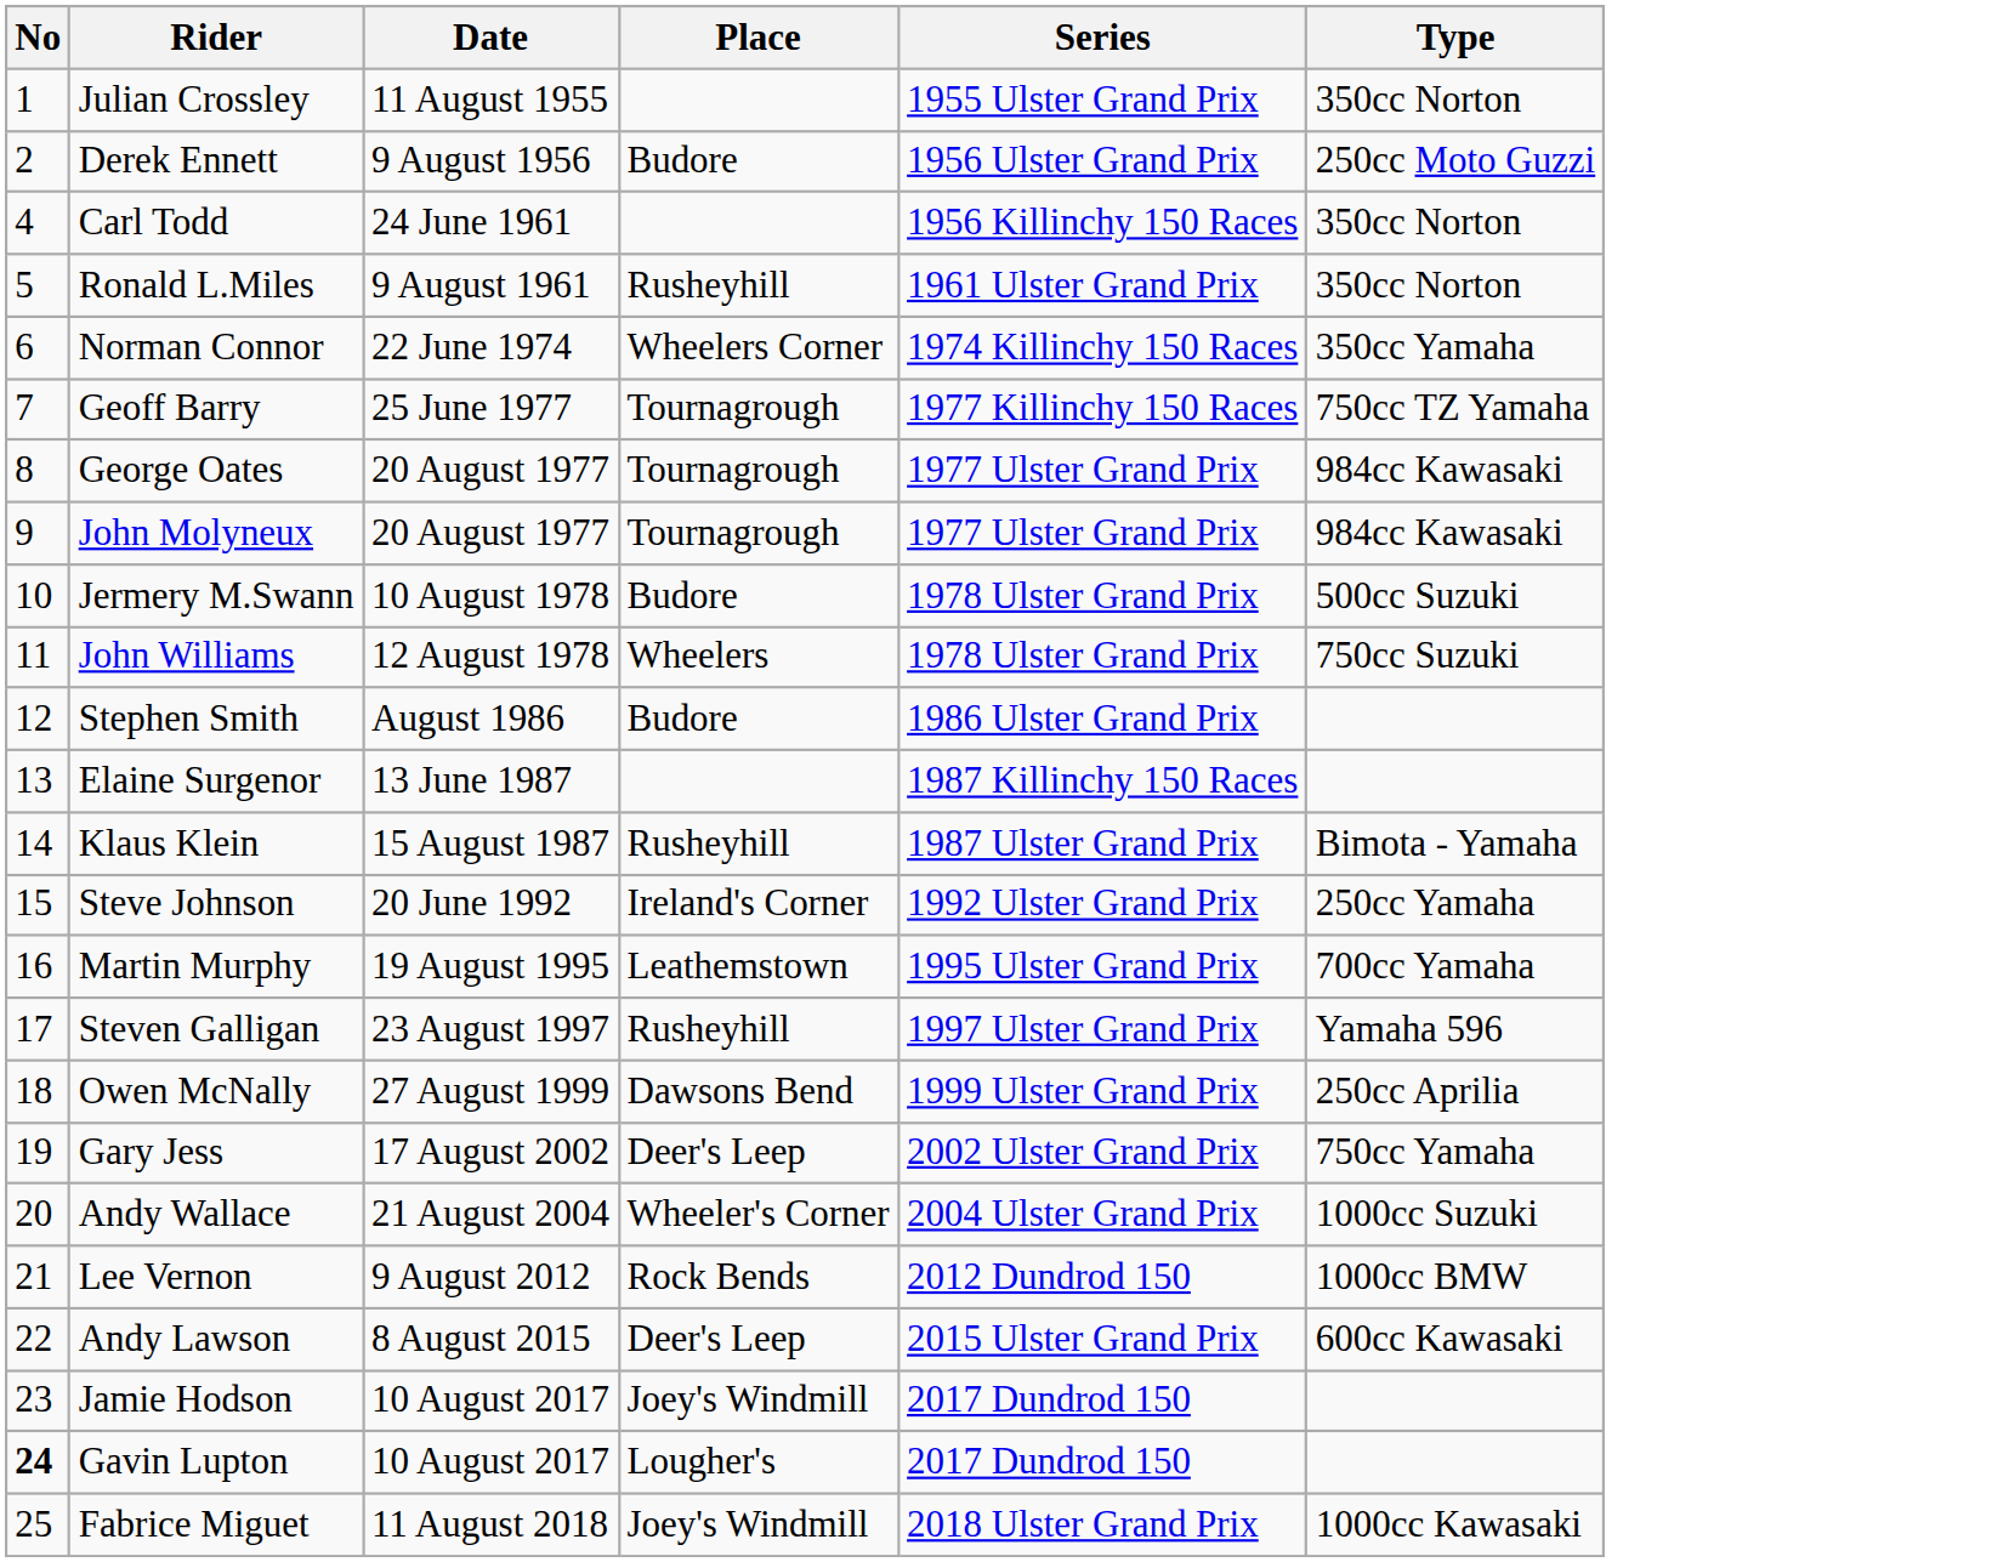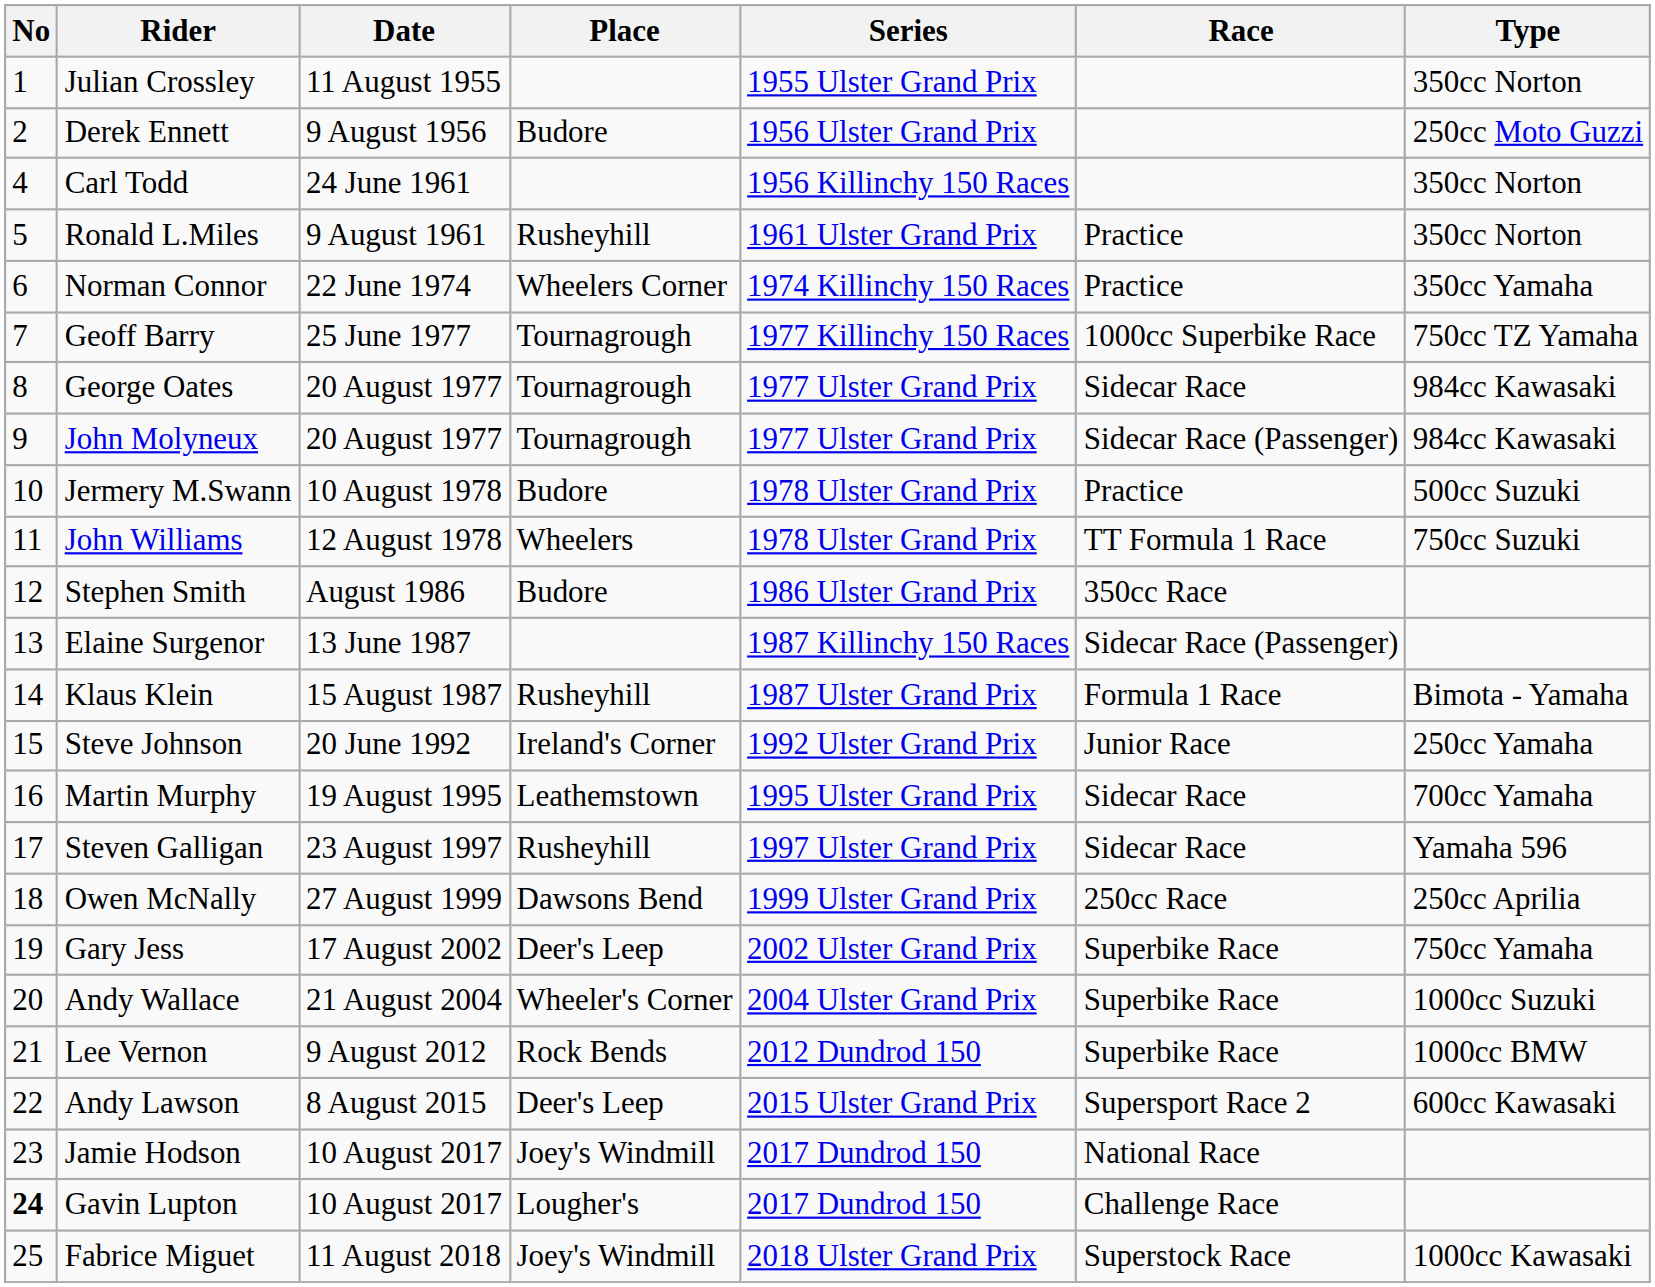+ column: Race | Practice | Practice | 1000cc Superbike Race | Sidecar Race | Sidecar Race (Passenger) | Practice | TT Formula 1 Race | 350cc Race | Sidecar Race (Passenger) | Formula 1 Race | Junior Race | Sidecar Race | Sidecar Race | 250cc Race | Superbike Race | Superbike Race | Superbike Race | Supersport Race 2 | National Race | Challenge Race | Superstock Race
